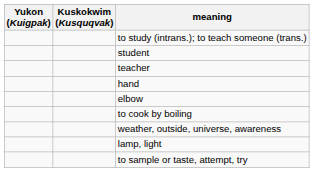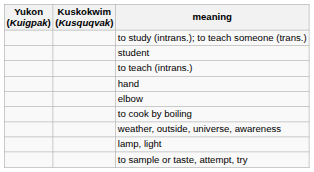+ row: to teach (intrans.)
- row: teacher
